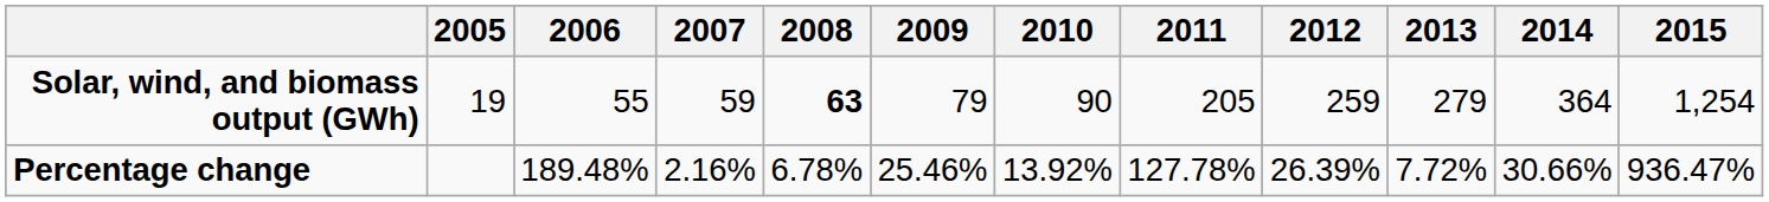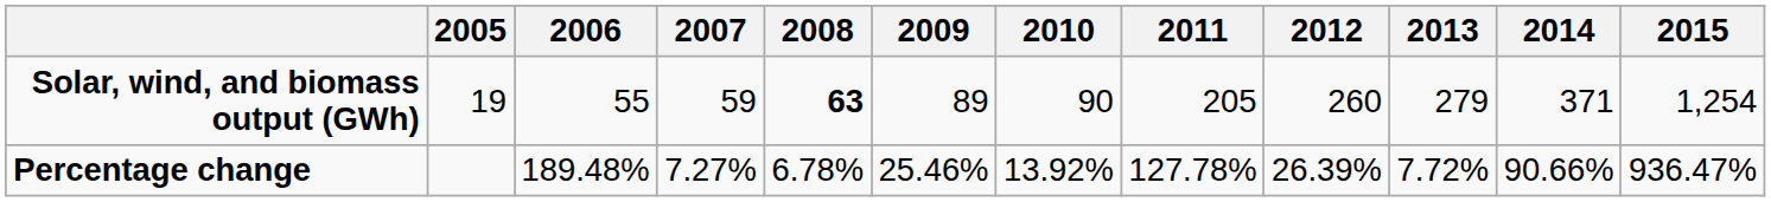Solar, wind, and biomass output (GWh) | 2009: 79 -> 89
Solar, wind, and biomass output (GWh) | 2012: 259 -> 260
Solar, wind, and biomass output (GWh) | 2014: 364 -> 371
Percentage change | 2007: 2.16% -> 7.27%
Percentage change | 2014: 30.66% -> 90.66%
